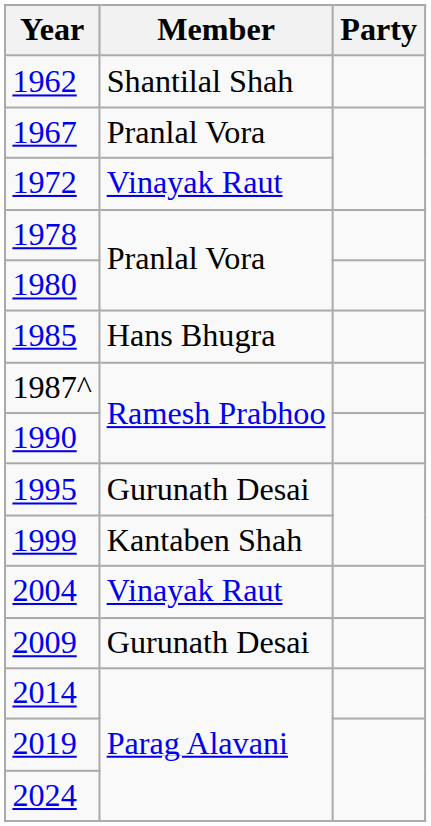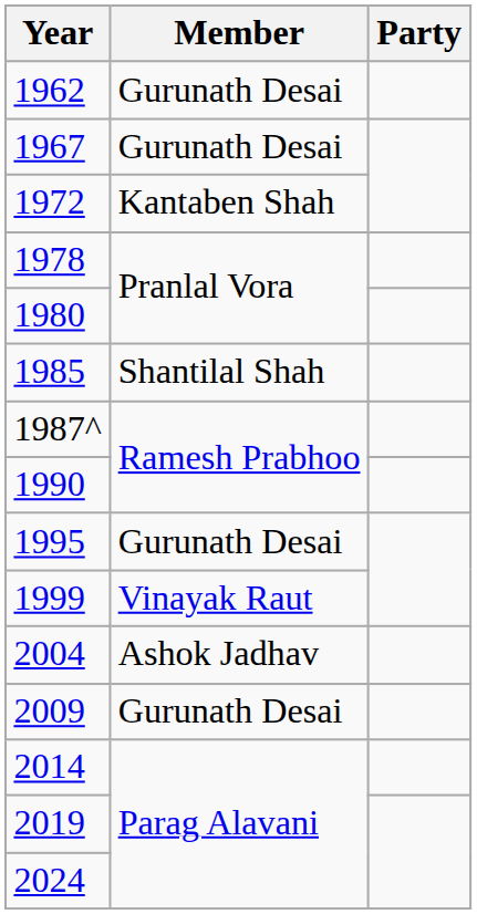1962 | Member: Shantilal Shah -> Gurunath Desai
1967 | Member: Pranlal Vora -> Gurunath Desai
1972 | Member: Vinayak Raut -> Kantaben Shah
1985 | Member: Hans Bhugra -> Shantilal Shah
1999 | Member: Kantaben Shah -> Vinayak Raut
2004 | Member: Vinayak Raut -> Ashok Jadhav
